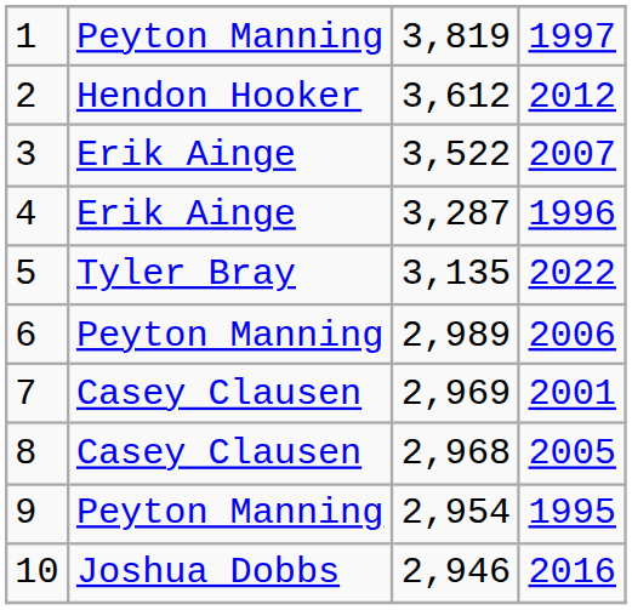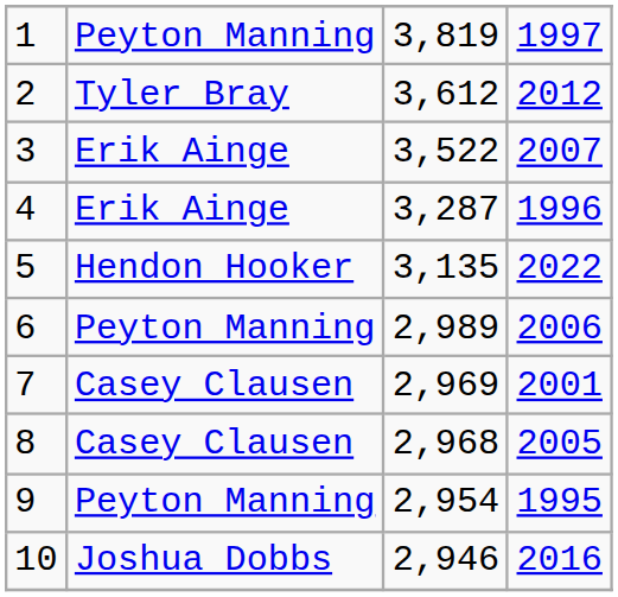2 | column 2: Hendon Hooker -> Tyler Bray
5 | column 2: Tyler Bray -> Hendon Hooker
